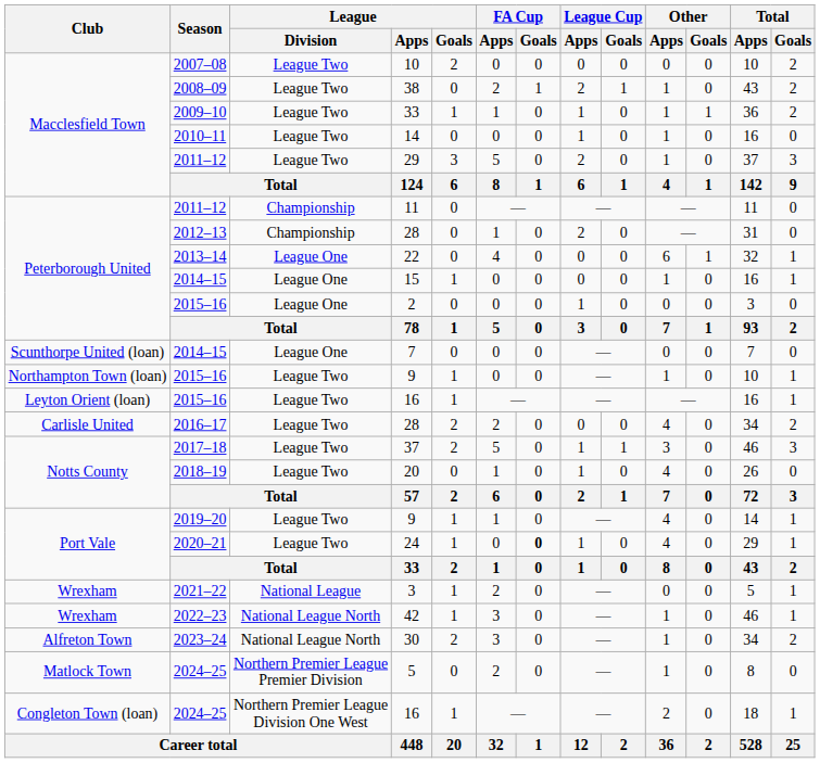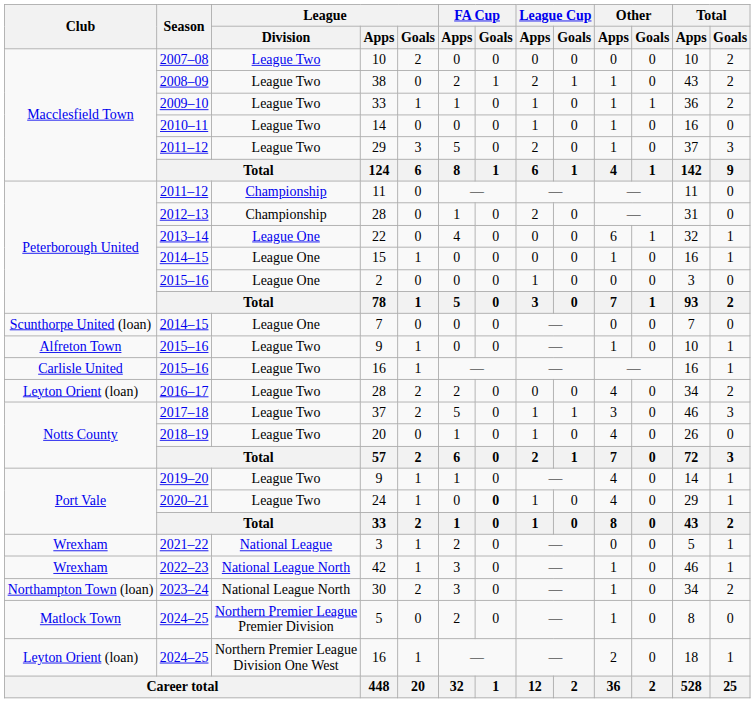2015–16 / 9 | Club: Northampton Town (loan) -> Alfreton Town
2015–16 / 16 | Club: Leyton Orient (loan) -> Carlisle United
2016–17 / 28 | Club: Carlisle United -> Leyton Orient (loan)
30 | Club: Alfreton Town -> Northampton Town (loan)
2024–25 / 16 | Club: Congleton Town (loan) -> Leyton Orient (loan)
